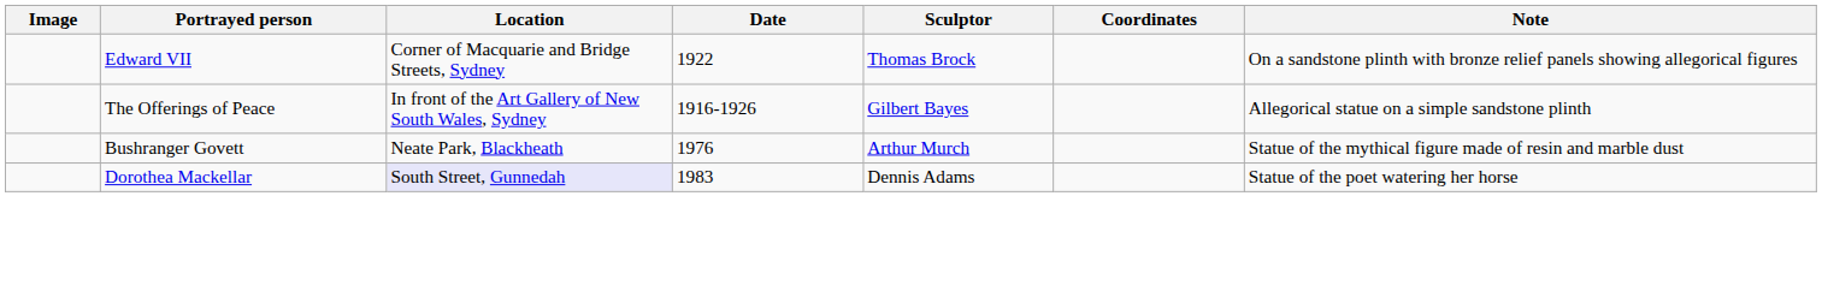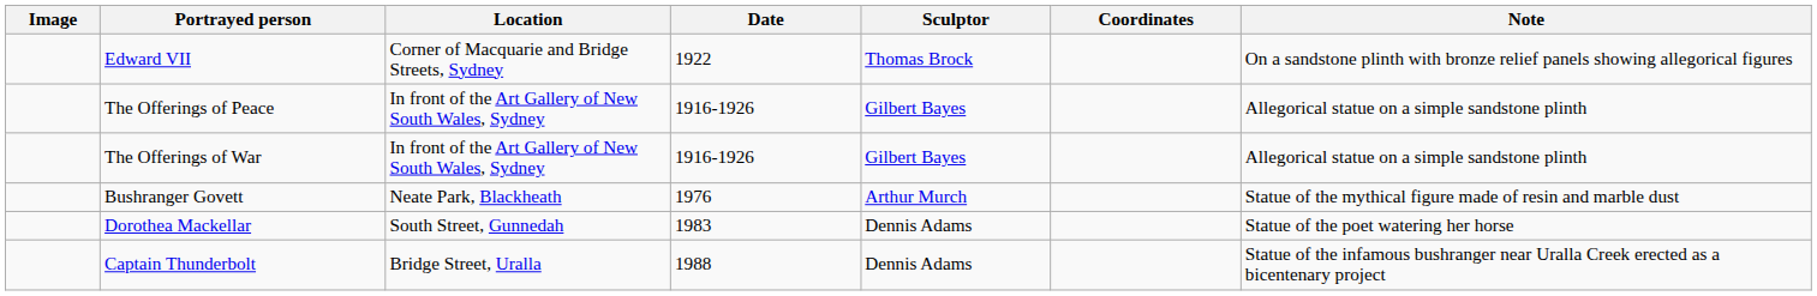+ row: The Offerings of War | In front of the Art Gallery of New South Wales, Sydney | 1916-1926 | Gilbert Bayes | Allegorical statue on a simple sandstone plinth
Dorothea Mackellar | Location: lavender background -> no background
+ row: Captain Thunderbolt | Bridge Street, Uralla | 1988 | Dennis Adams | Statue of the infamous bushranger near Uralla Creek erected as a bicentenary project
